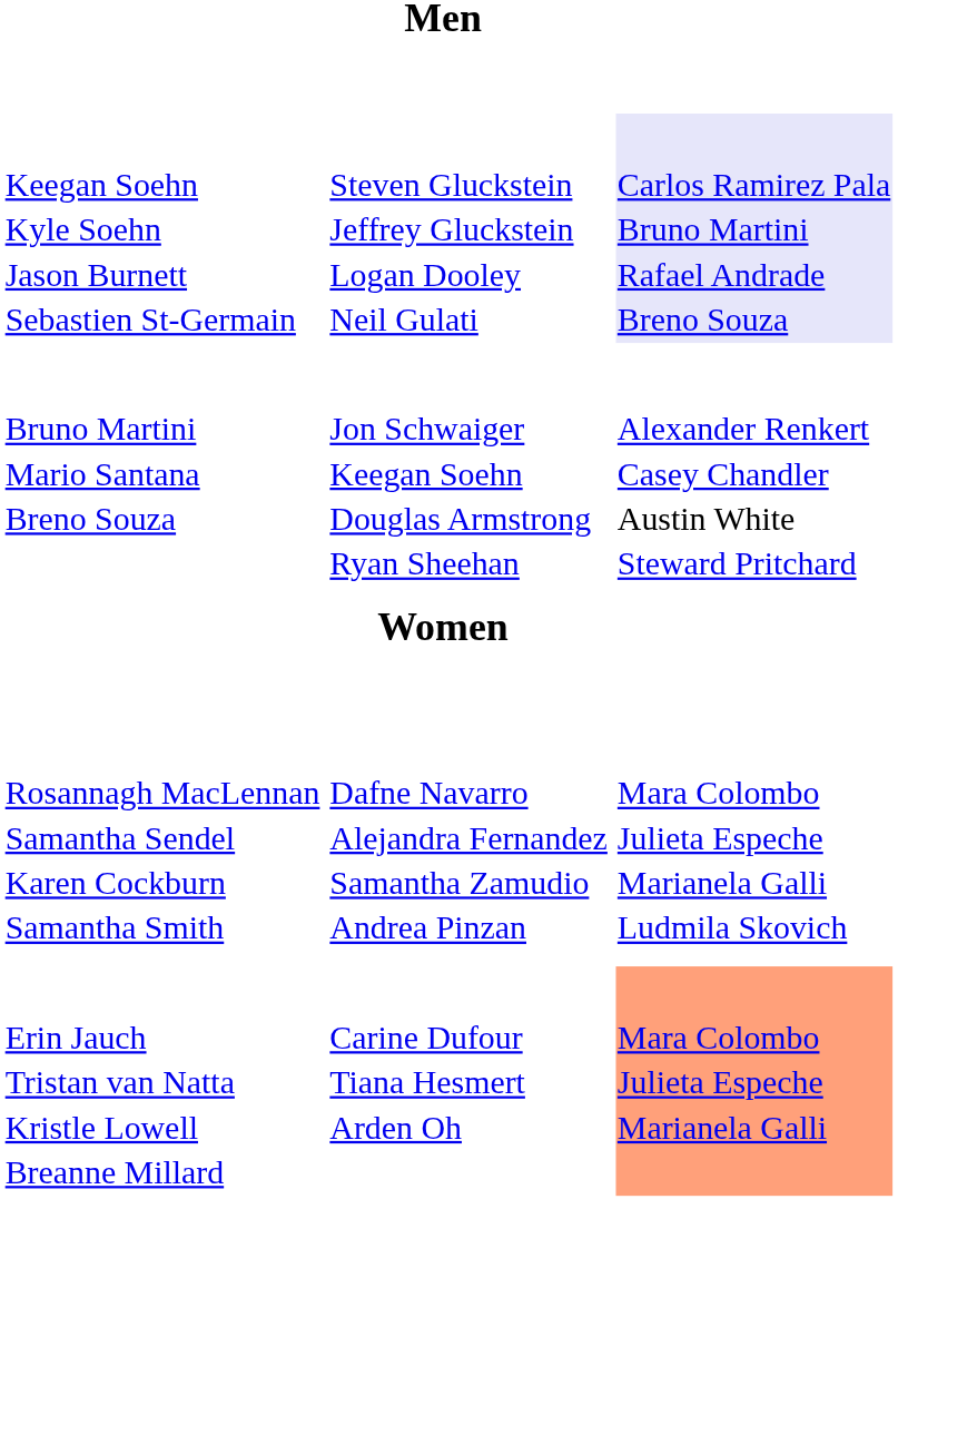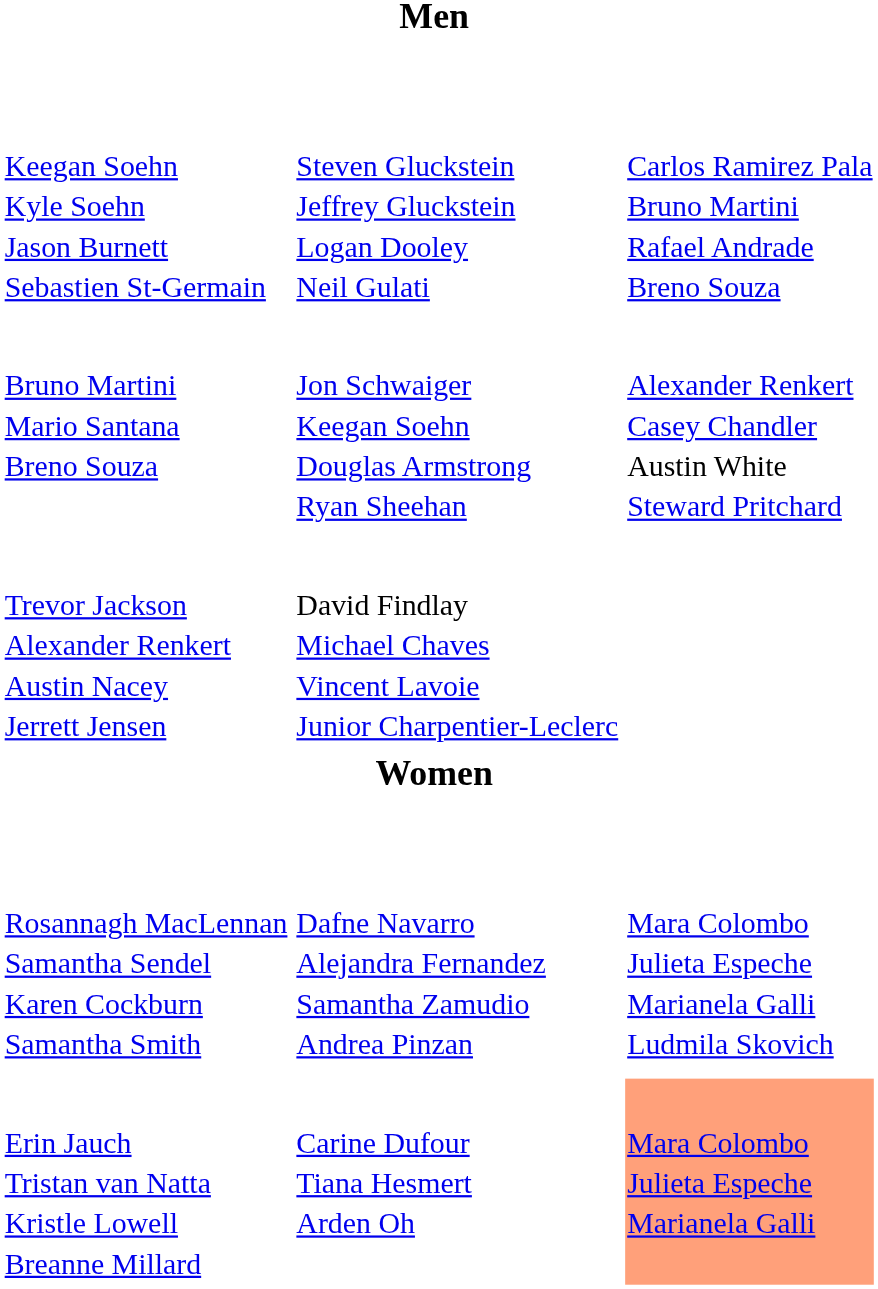Keegan Soehn Kyle Soehn Jason Burnett Sebastien St-Germain | column 4: lavender background -> no background
+ row: Trevor Jackson Alexander Renkert Austin Nacey Jerrett Jensen | David Findlay Michael Chaves Vincent Lavoie Junior Charpentier-Leclerc
